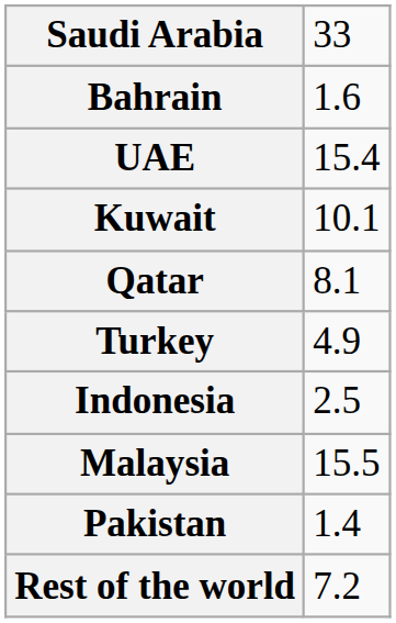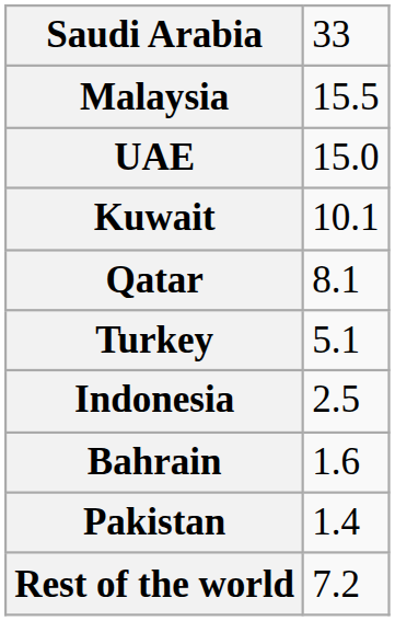rows swapped: Malaysia <-> Bahrain
UAE | column 2: 15.4 -> 15.0
Turkey | column 2: 4.9 -> 5.1
